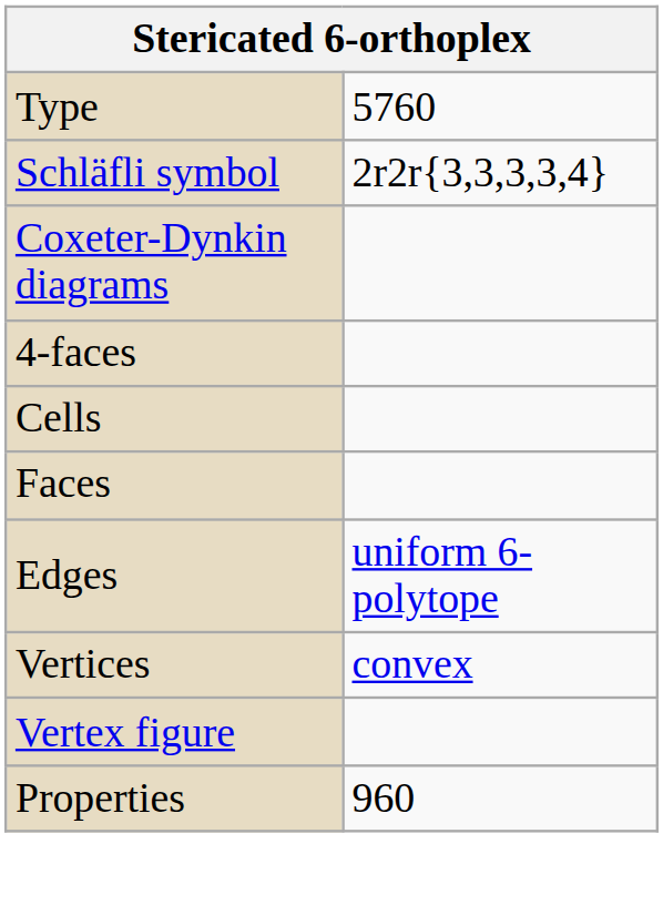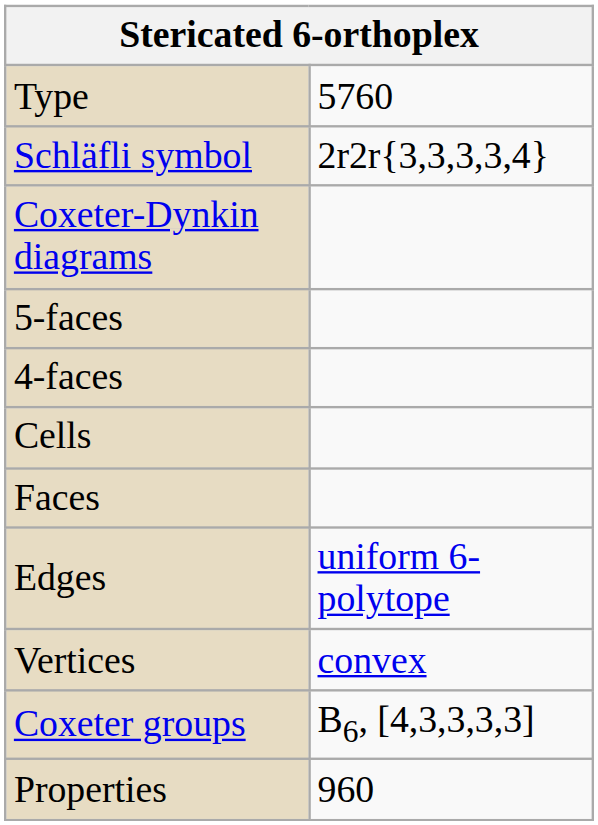+ row: 5-faces
- row: Vertex figure
+ row: Coxeter groups | B6, [4,3,3,3,3]
